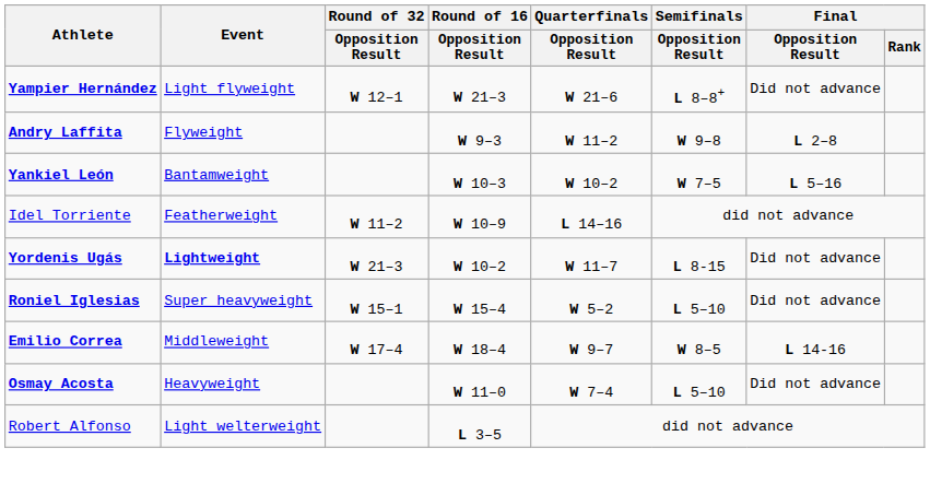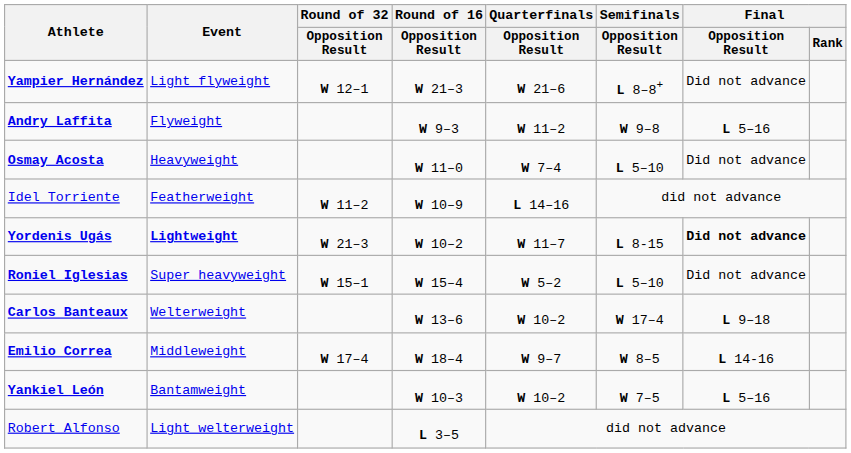Andry Laffita | Final / Opposition Result: L 2–8 -> L 5–16
rows swapped: Yankiel León <-> Osmay Acosta
Yordenis Ugás | Final / Opposition Result: normal -> bold
+ row: Carlos Banteaux | Welterweight | W 13–6 | W 10–2 | W 17–4 | L 9–18
